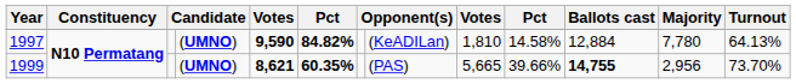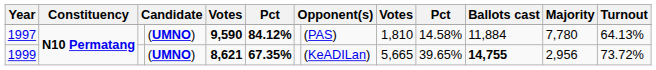1997 | column 6: 84.82% -> 84.12%
1997 | column 8: (KeADILan) -> (PAS)
1997 | Ballots cast: 12,884 -> 11,884
1999 | column 6: 60.35% -> 67.35%
1999 | column 8: (PAS) -> (KeADILan)
1999 | column 10: 39.66% -> 39.65%
1999 | Turnout: 73.70% -> 73.72%
